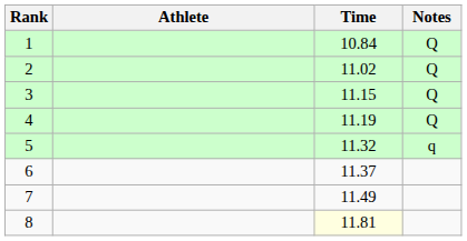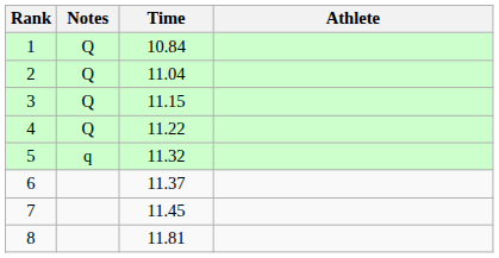columns swapped: Athlete <-> Notes
2 | Time: 11.02 -> 11.04
4 | Time: 11.19 -> 11.22
7 | Time: 11.49 -> 11.45
8 | Time: lightyellow background -> no background
